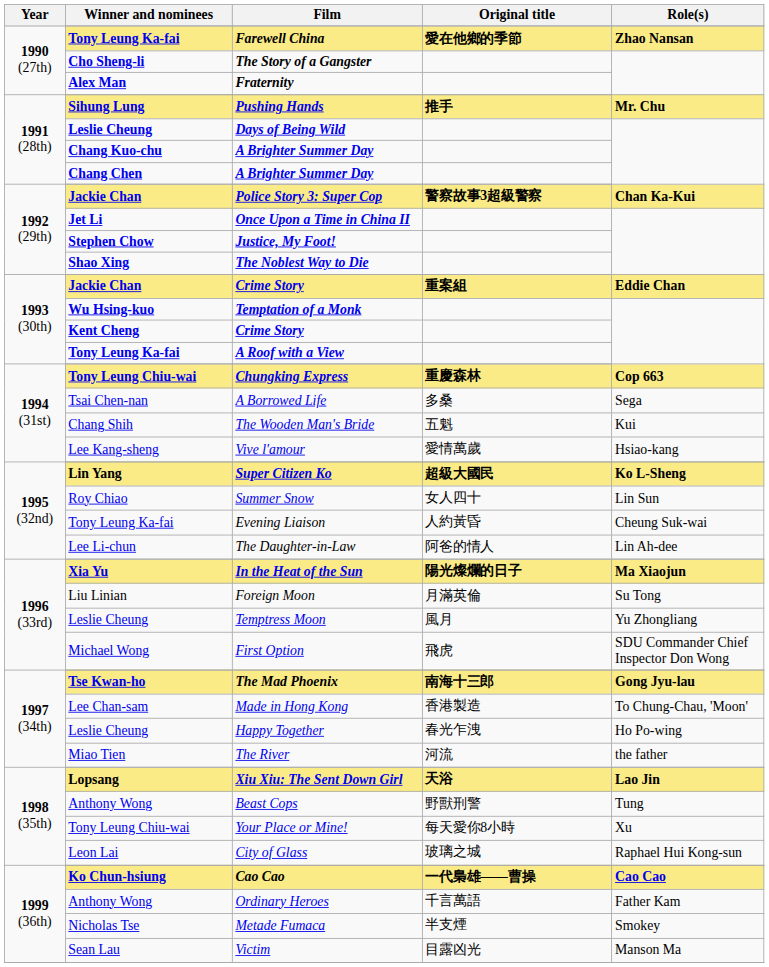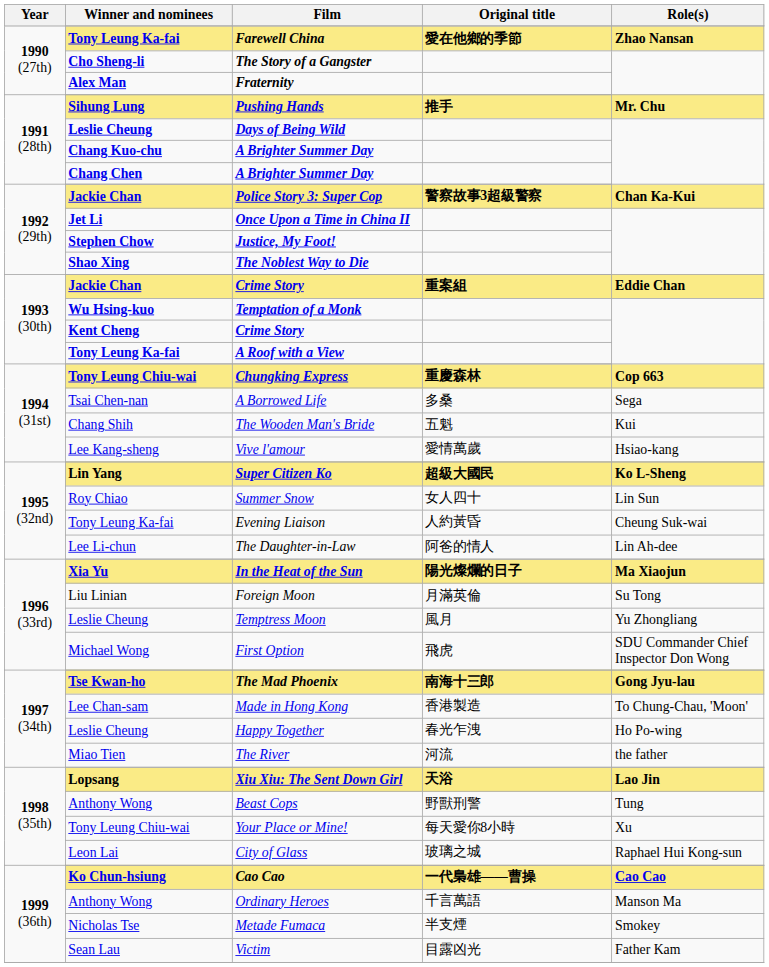Ordinary Heroes | Role(s): Father Kam -> Manson Ma
Victim | Role(s): Manson Ma -> Father Kam
